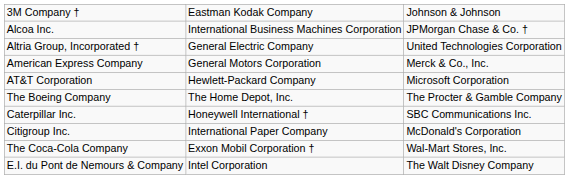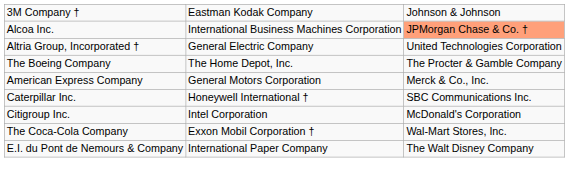Alcoa Inc. | column 3: no background -> lightsalmon background
rows swapped: American Express Company <-> The Boeing Company
- row: AT&T Corporation | Hewlett-Packard Company | Microsoft Corporation
Citigroup Inc. | column 2: International Paper Company -> Intel Corporation
E.I. du Pont de Nemours & Company | column 2: Intel Corporation -> International Paper Company
